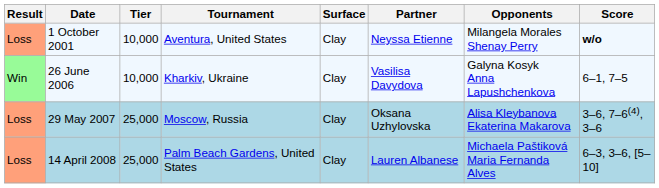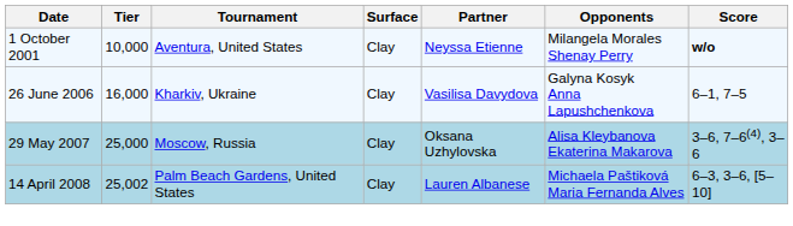- column: Result | Loss | Win | Loss | Loss
26 June 2006 | Tier: 10,000 -> 16,000
14 April 2008 | Tier: 25,000 -> 25,002
